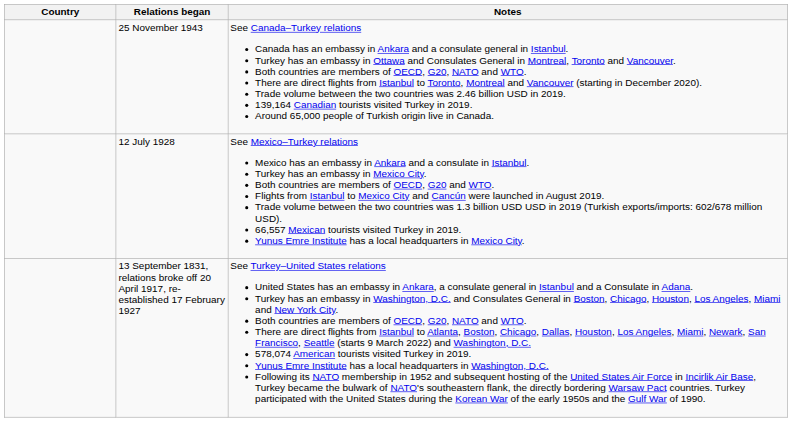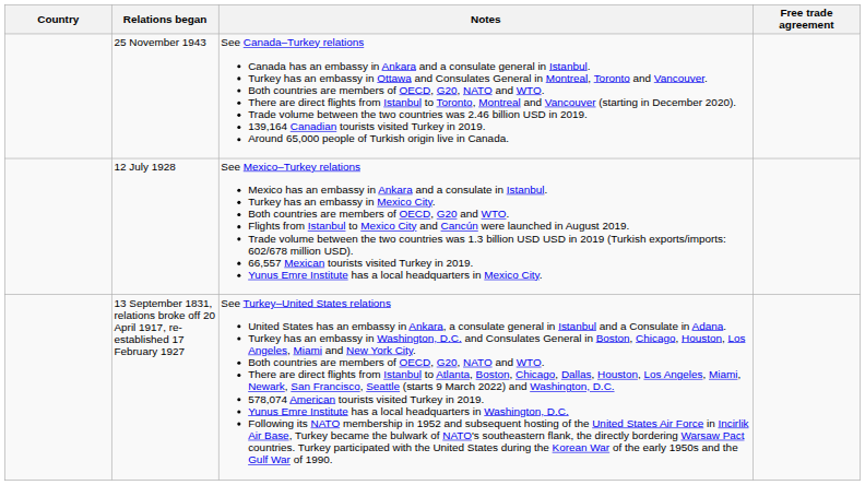+ column: Free trade agreement
